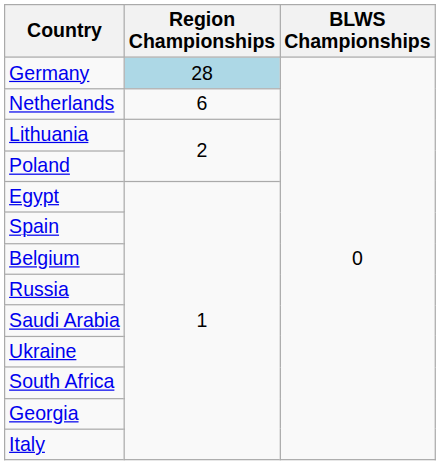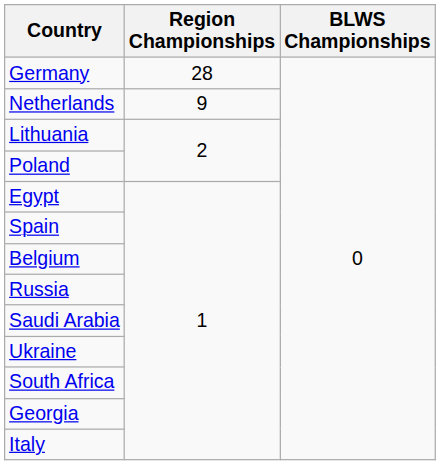Germany | Region Championships: lightblue background -> no background
Netherlands | Region Championships: 6 -> 9
